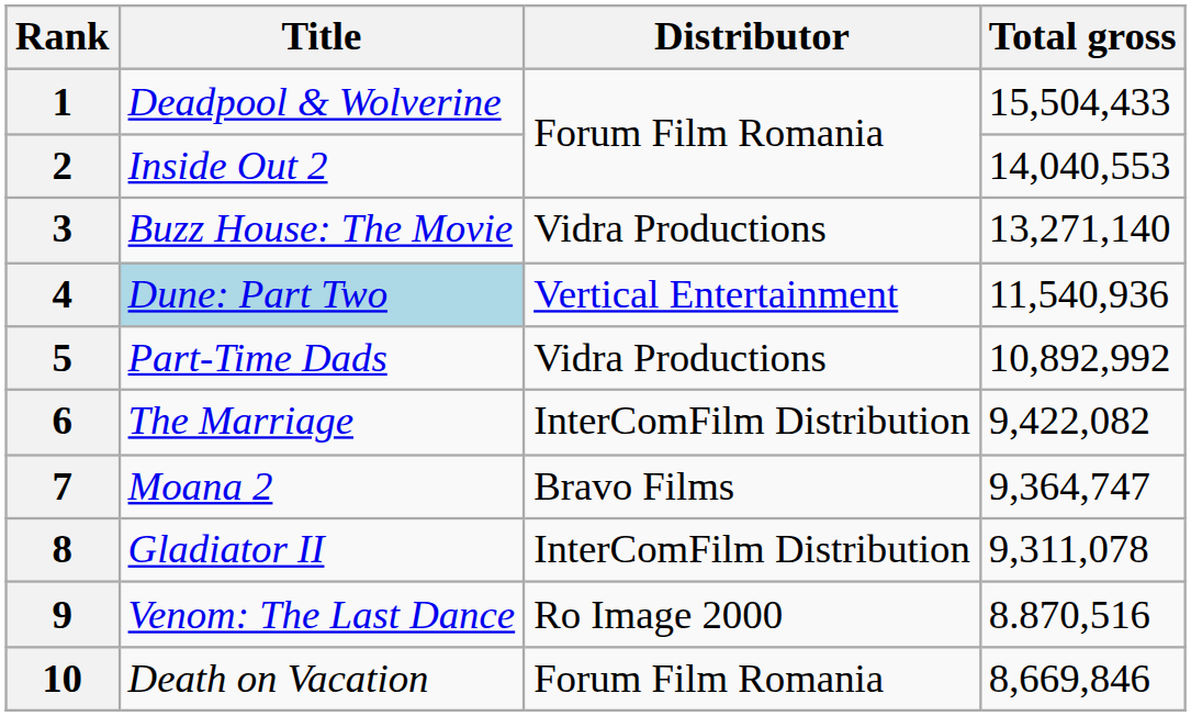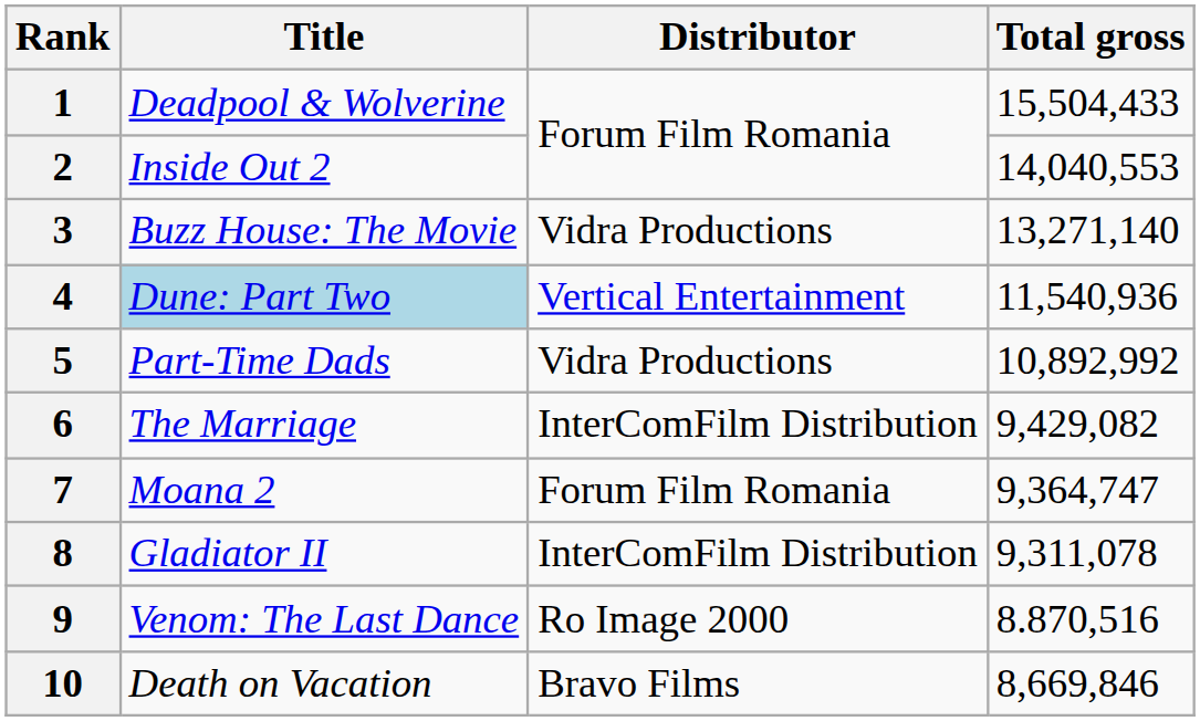6 | Total gross: 9,422,082 -> 9,429,082
7 | Distributor: Bravo Films -> Forum Film Romania
10 | Distributor: Forum Film Romania -> Bravo Films
